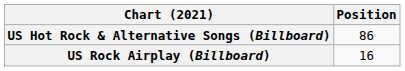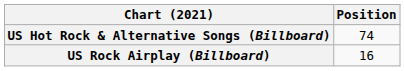US Hot Rock & Alternative Songs (Billboard) | Position: 86 -> 74
